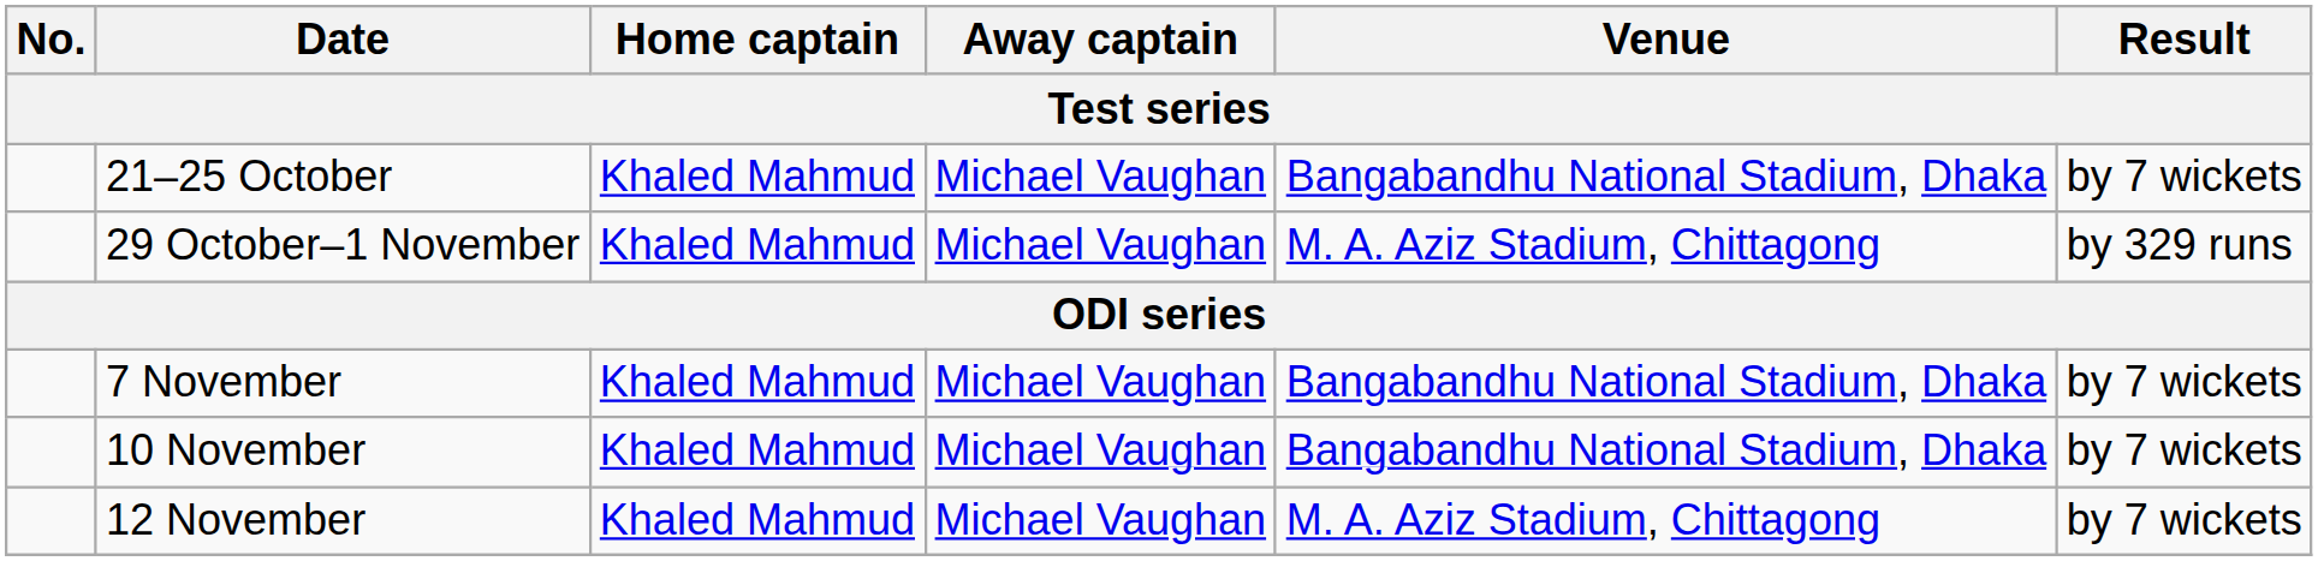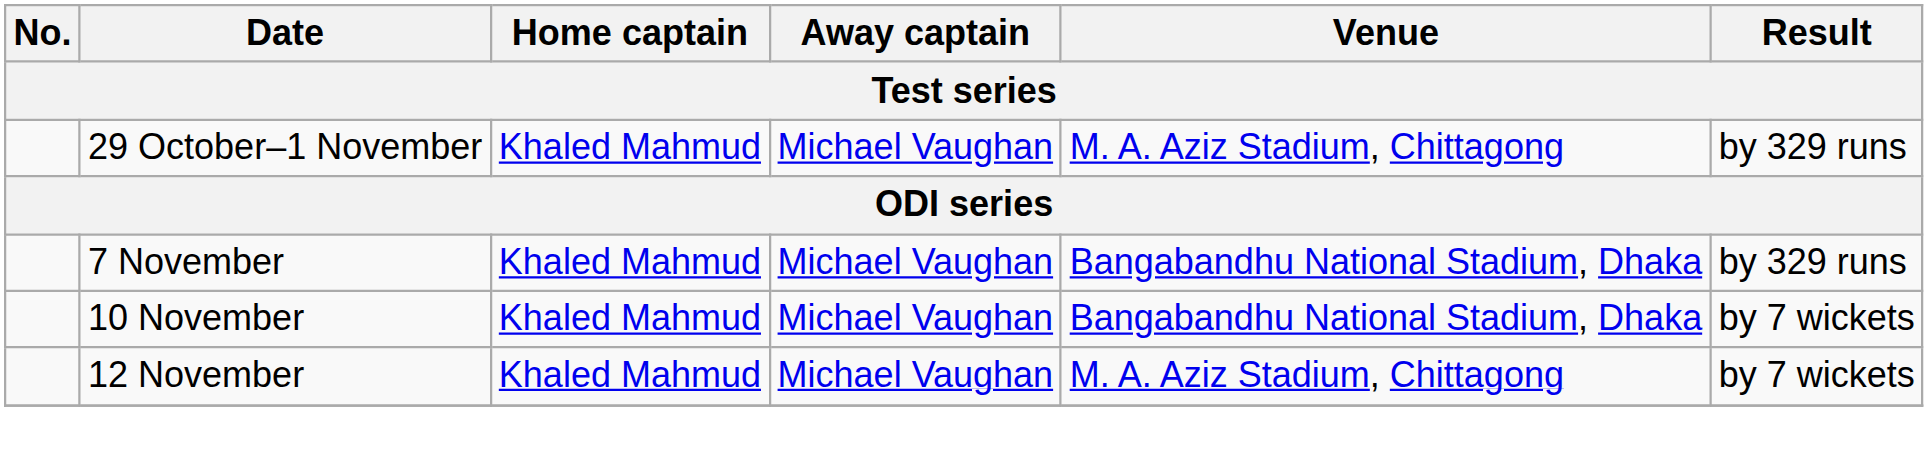- row: 21–25 October | Khaled Mahmud | Michael Vaughan | Bangabandhu National Stadium, Dhaka | by 7 wickets
7 November | Result: by 7 wickets -> by 329 runs
